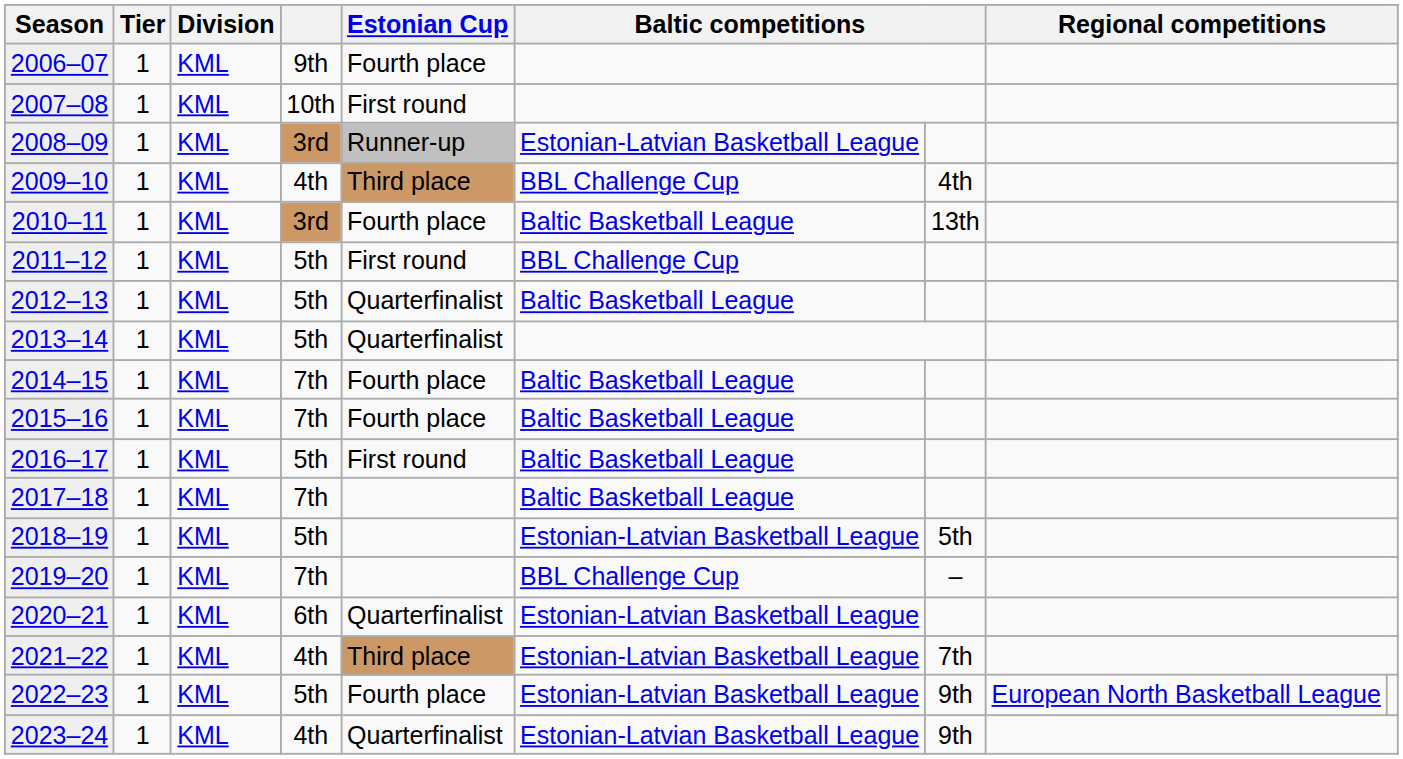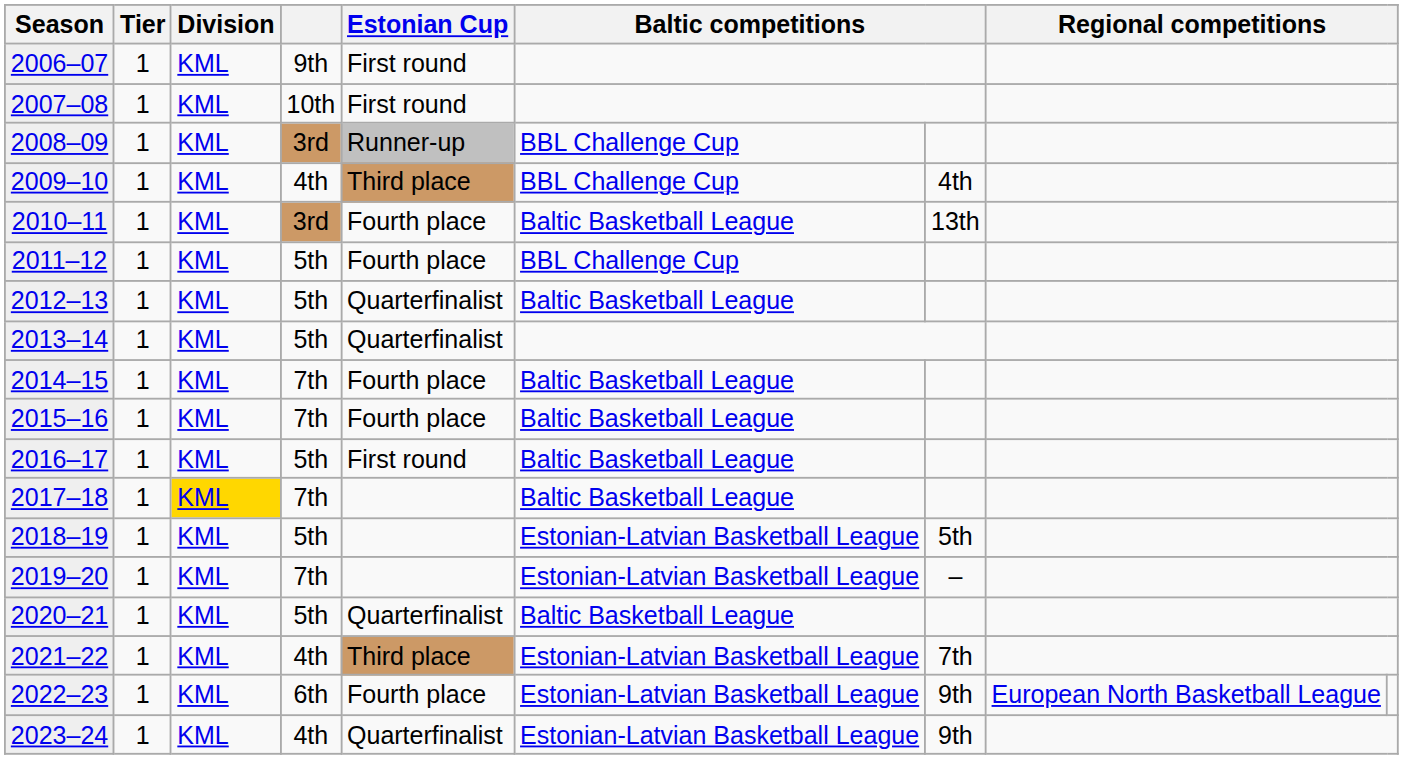2006–07 | Estonian Cup: Fourth place -> First round
2008–09 | column 6: Estonian-Latvian Basketball League -> BBL Challenge Cup
2011–12 | Estonian Cup: First round -> Fourth place
2017–18 | Division: no background -> gold background
2019–20 | column 6: BBL Challenge Cup -> Estonian-Latvian Basketball League
2020–21 | column 4: 6th -> 5th
2020–21 | column 6: Estonian-Latvian Basketball League -> Baltic Basketball League
2022–23 | column 4: 5th -> 6th
